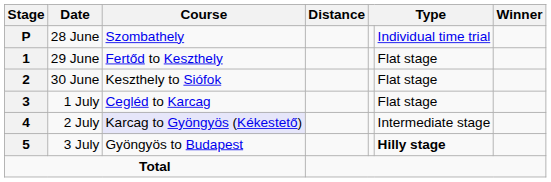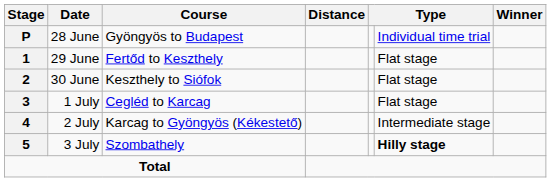28 June | Course: Szombathely -> Gyöngyös to Budapest
2 July | Course: lavender background -> no background
3 July | Course: Gyöngyös to Budapest -> Szombathely
